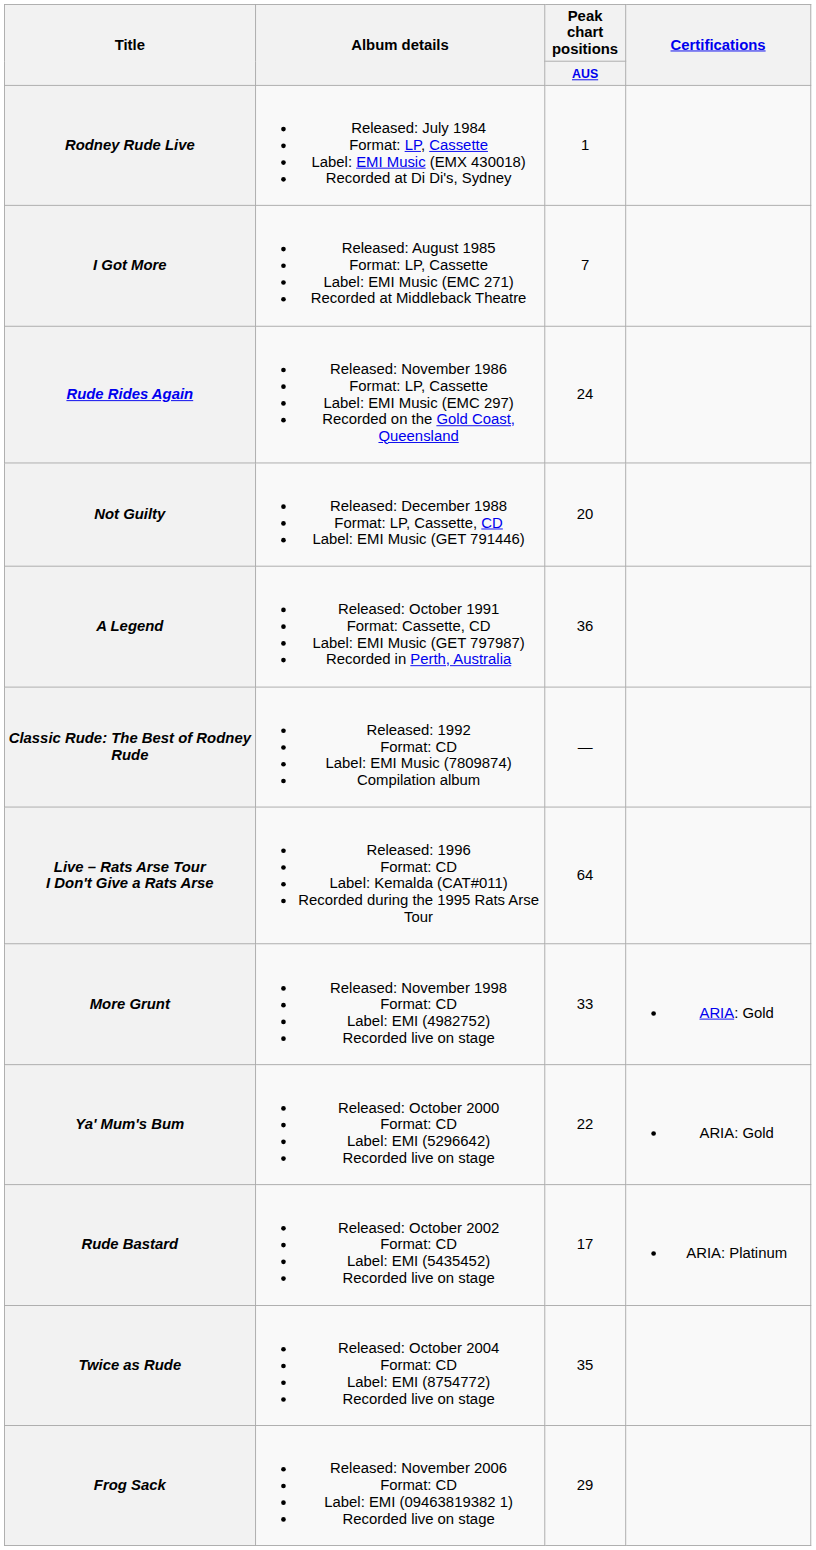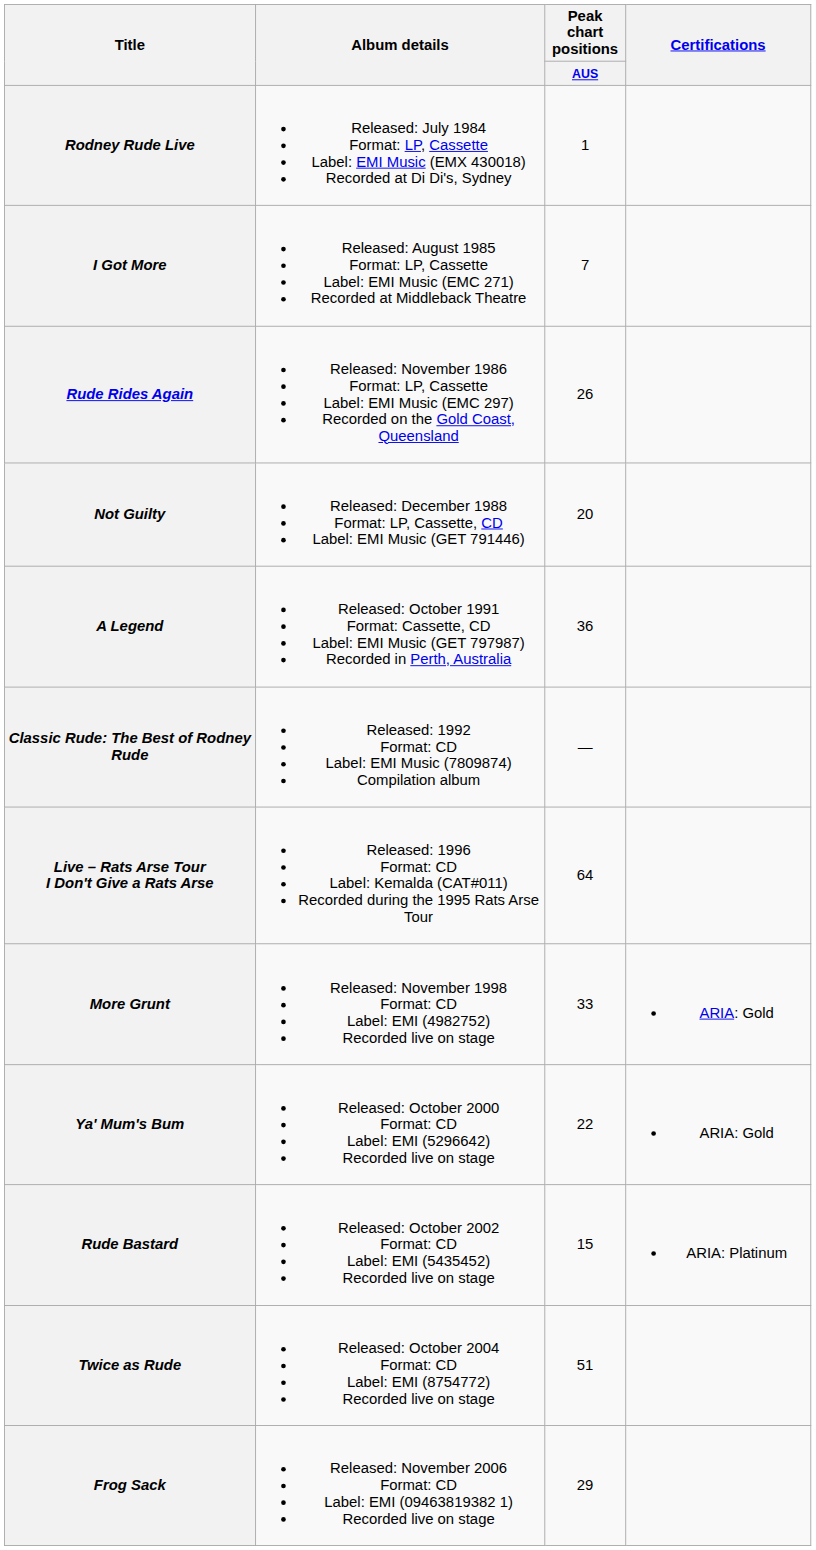Rude Rides Again | Peak chart positions / AUS: 24 -> 26
Rude Bastard | Peak chart positions / AUS: 17 -> 15
Twice as Rude | Peak chart positions / AUS: 35 -> 51
